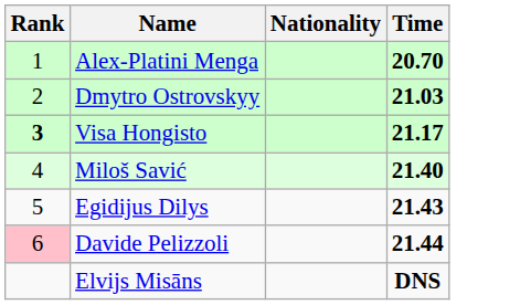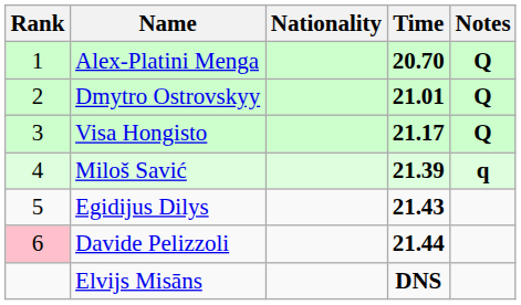+ column: Notes | Q | Q | Q | q
Dmytro Ostrovskyy | Time: 21.03 -> 21.01
Visa Hongisto | Rank: bold -> normal
Miloš Savić | Time: 21.40 -> 21.39
